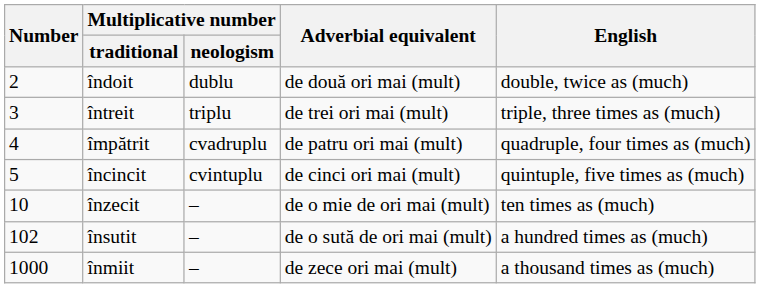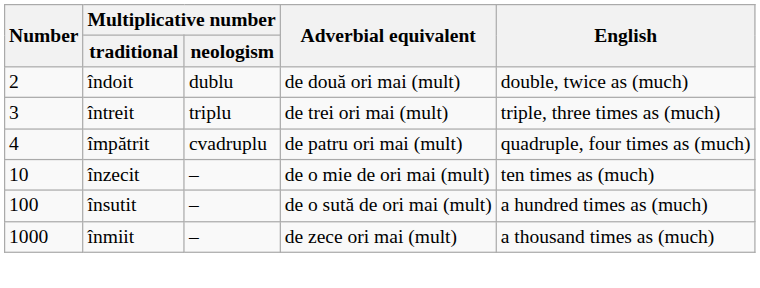- row: 5 | încincit | cvintuplu | de cinci ori mai (mult) | quintuple, five times as (much)
însutit | Number: 102 -> 100
